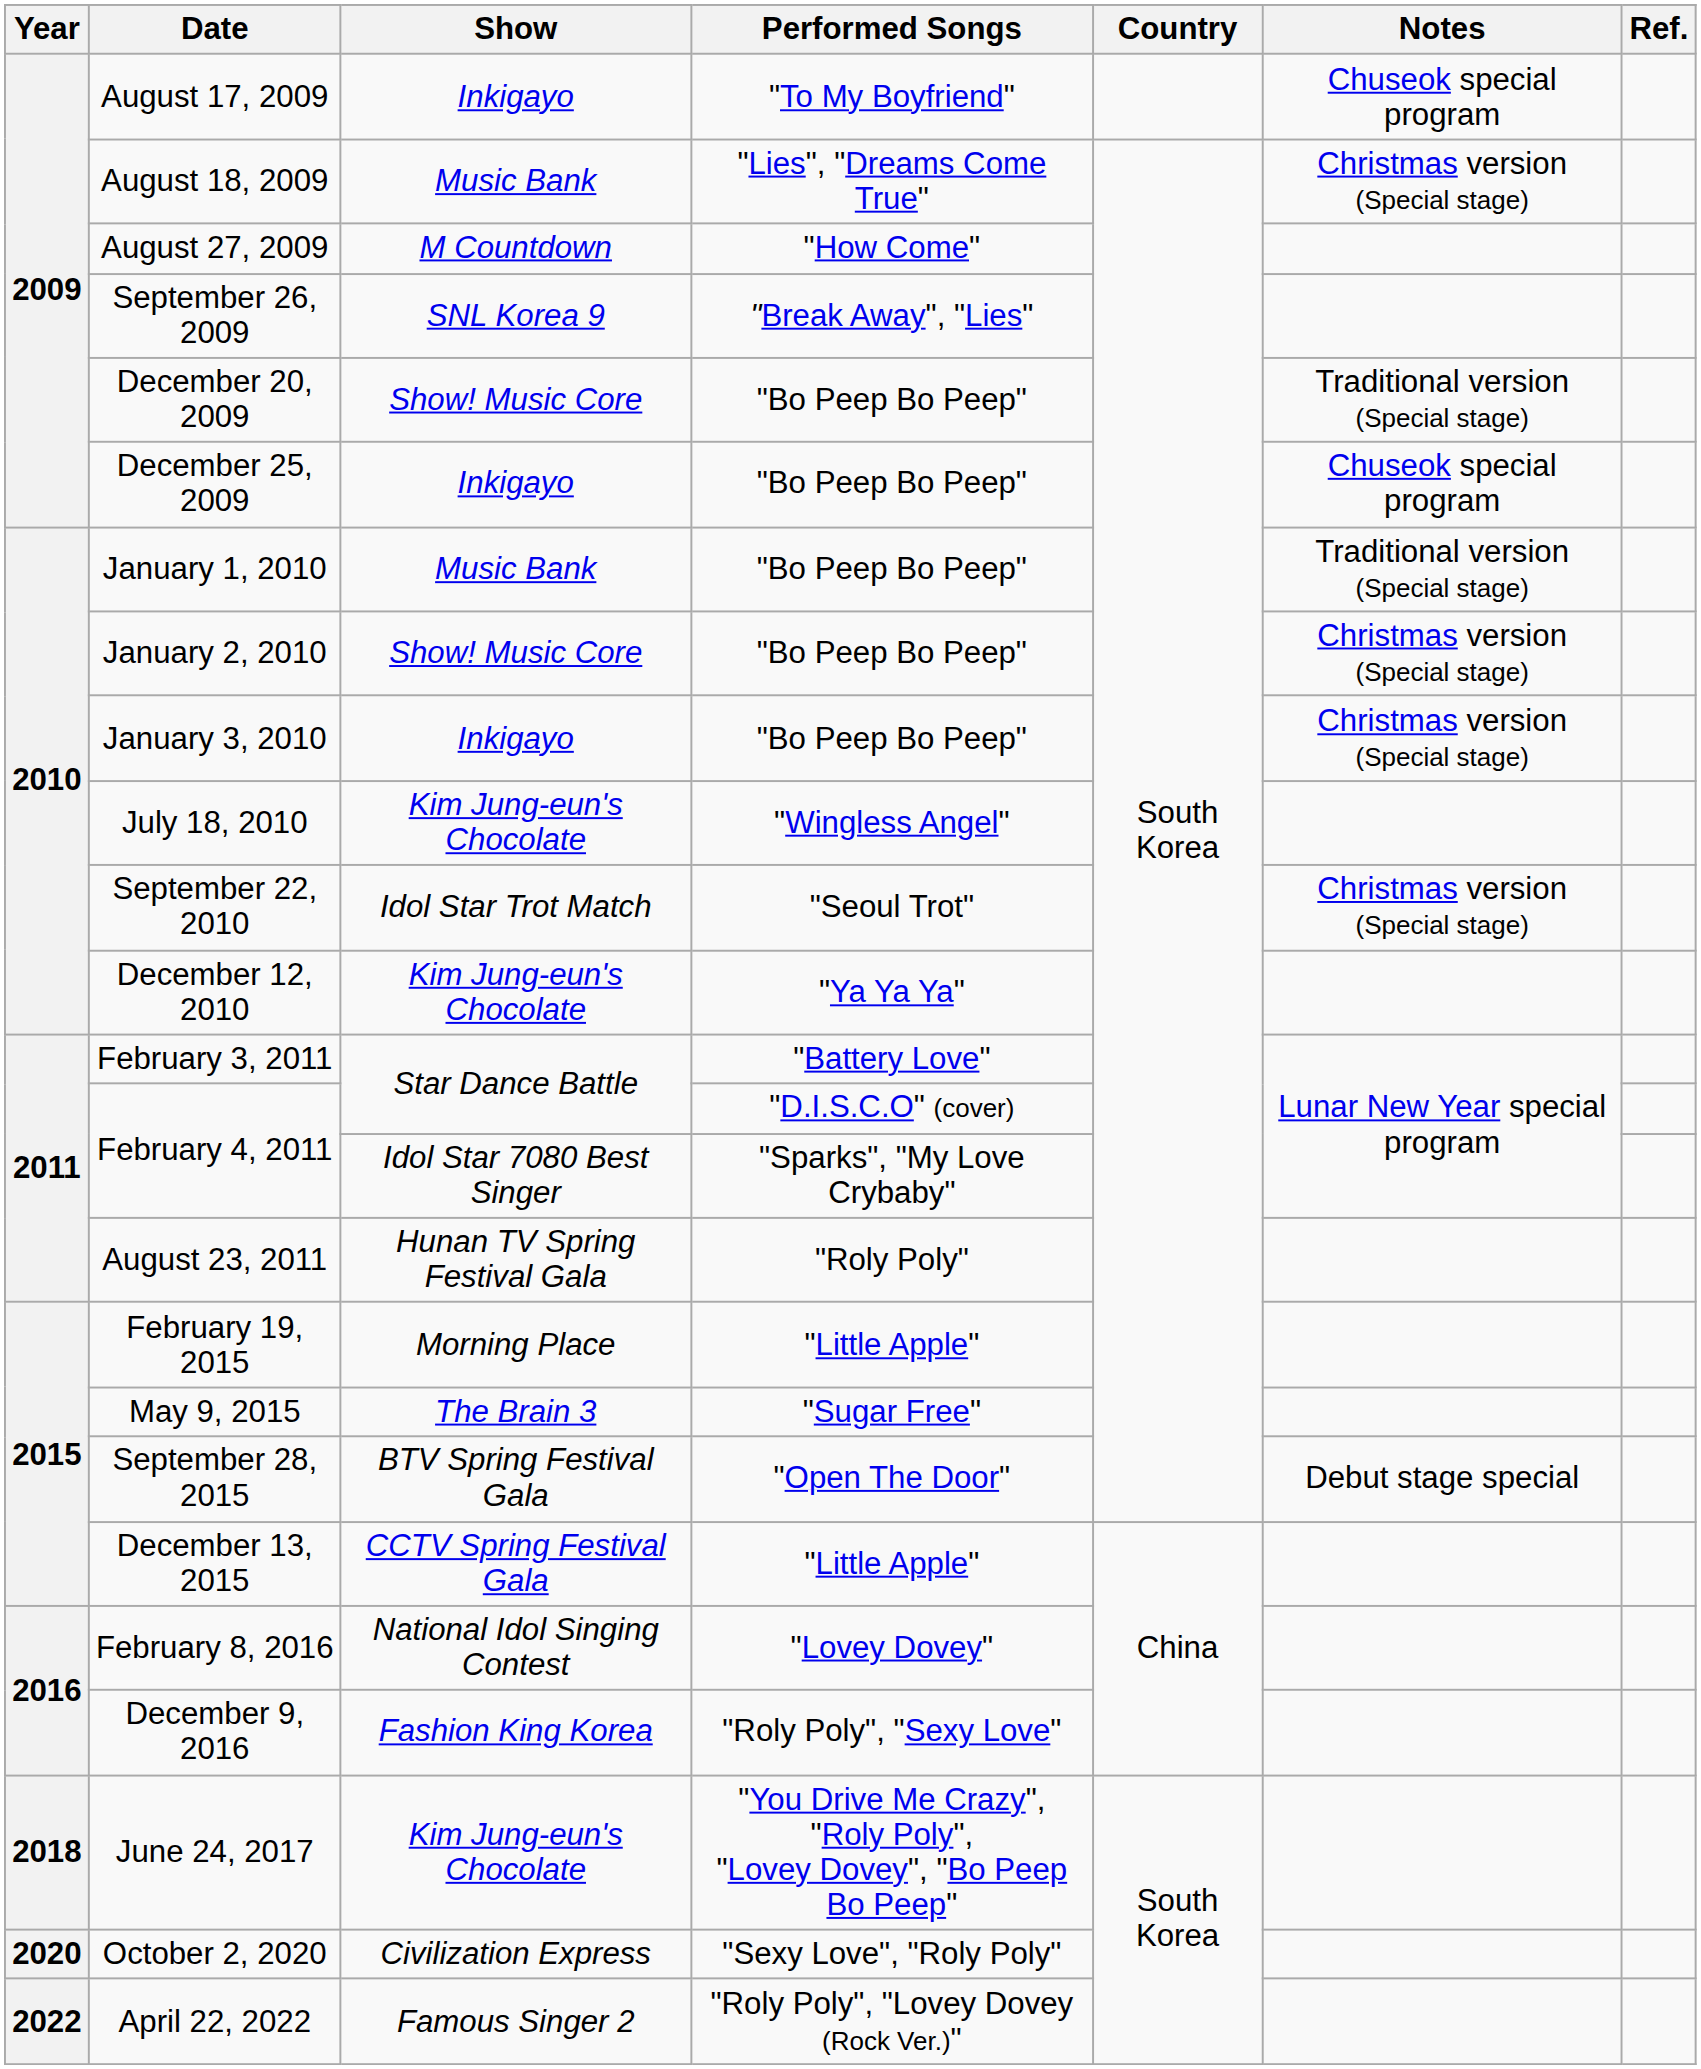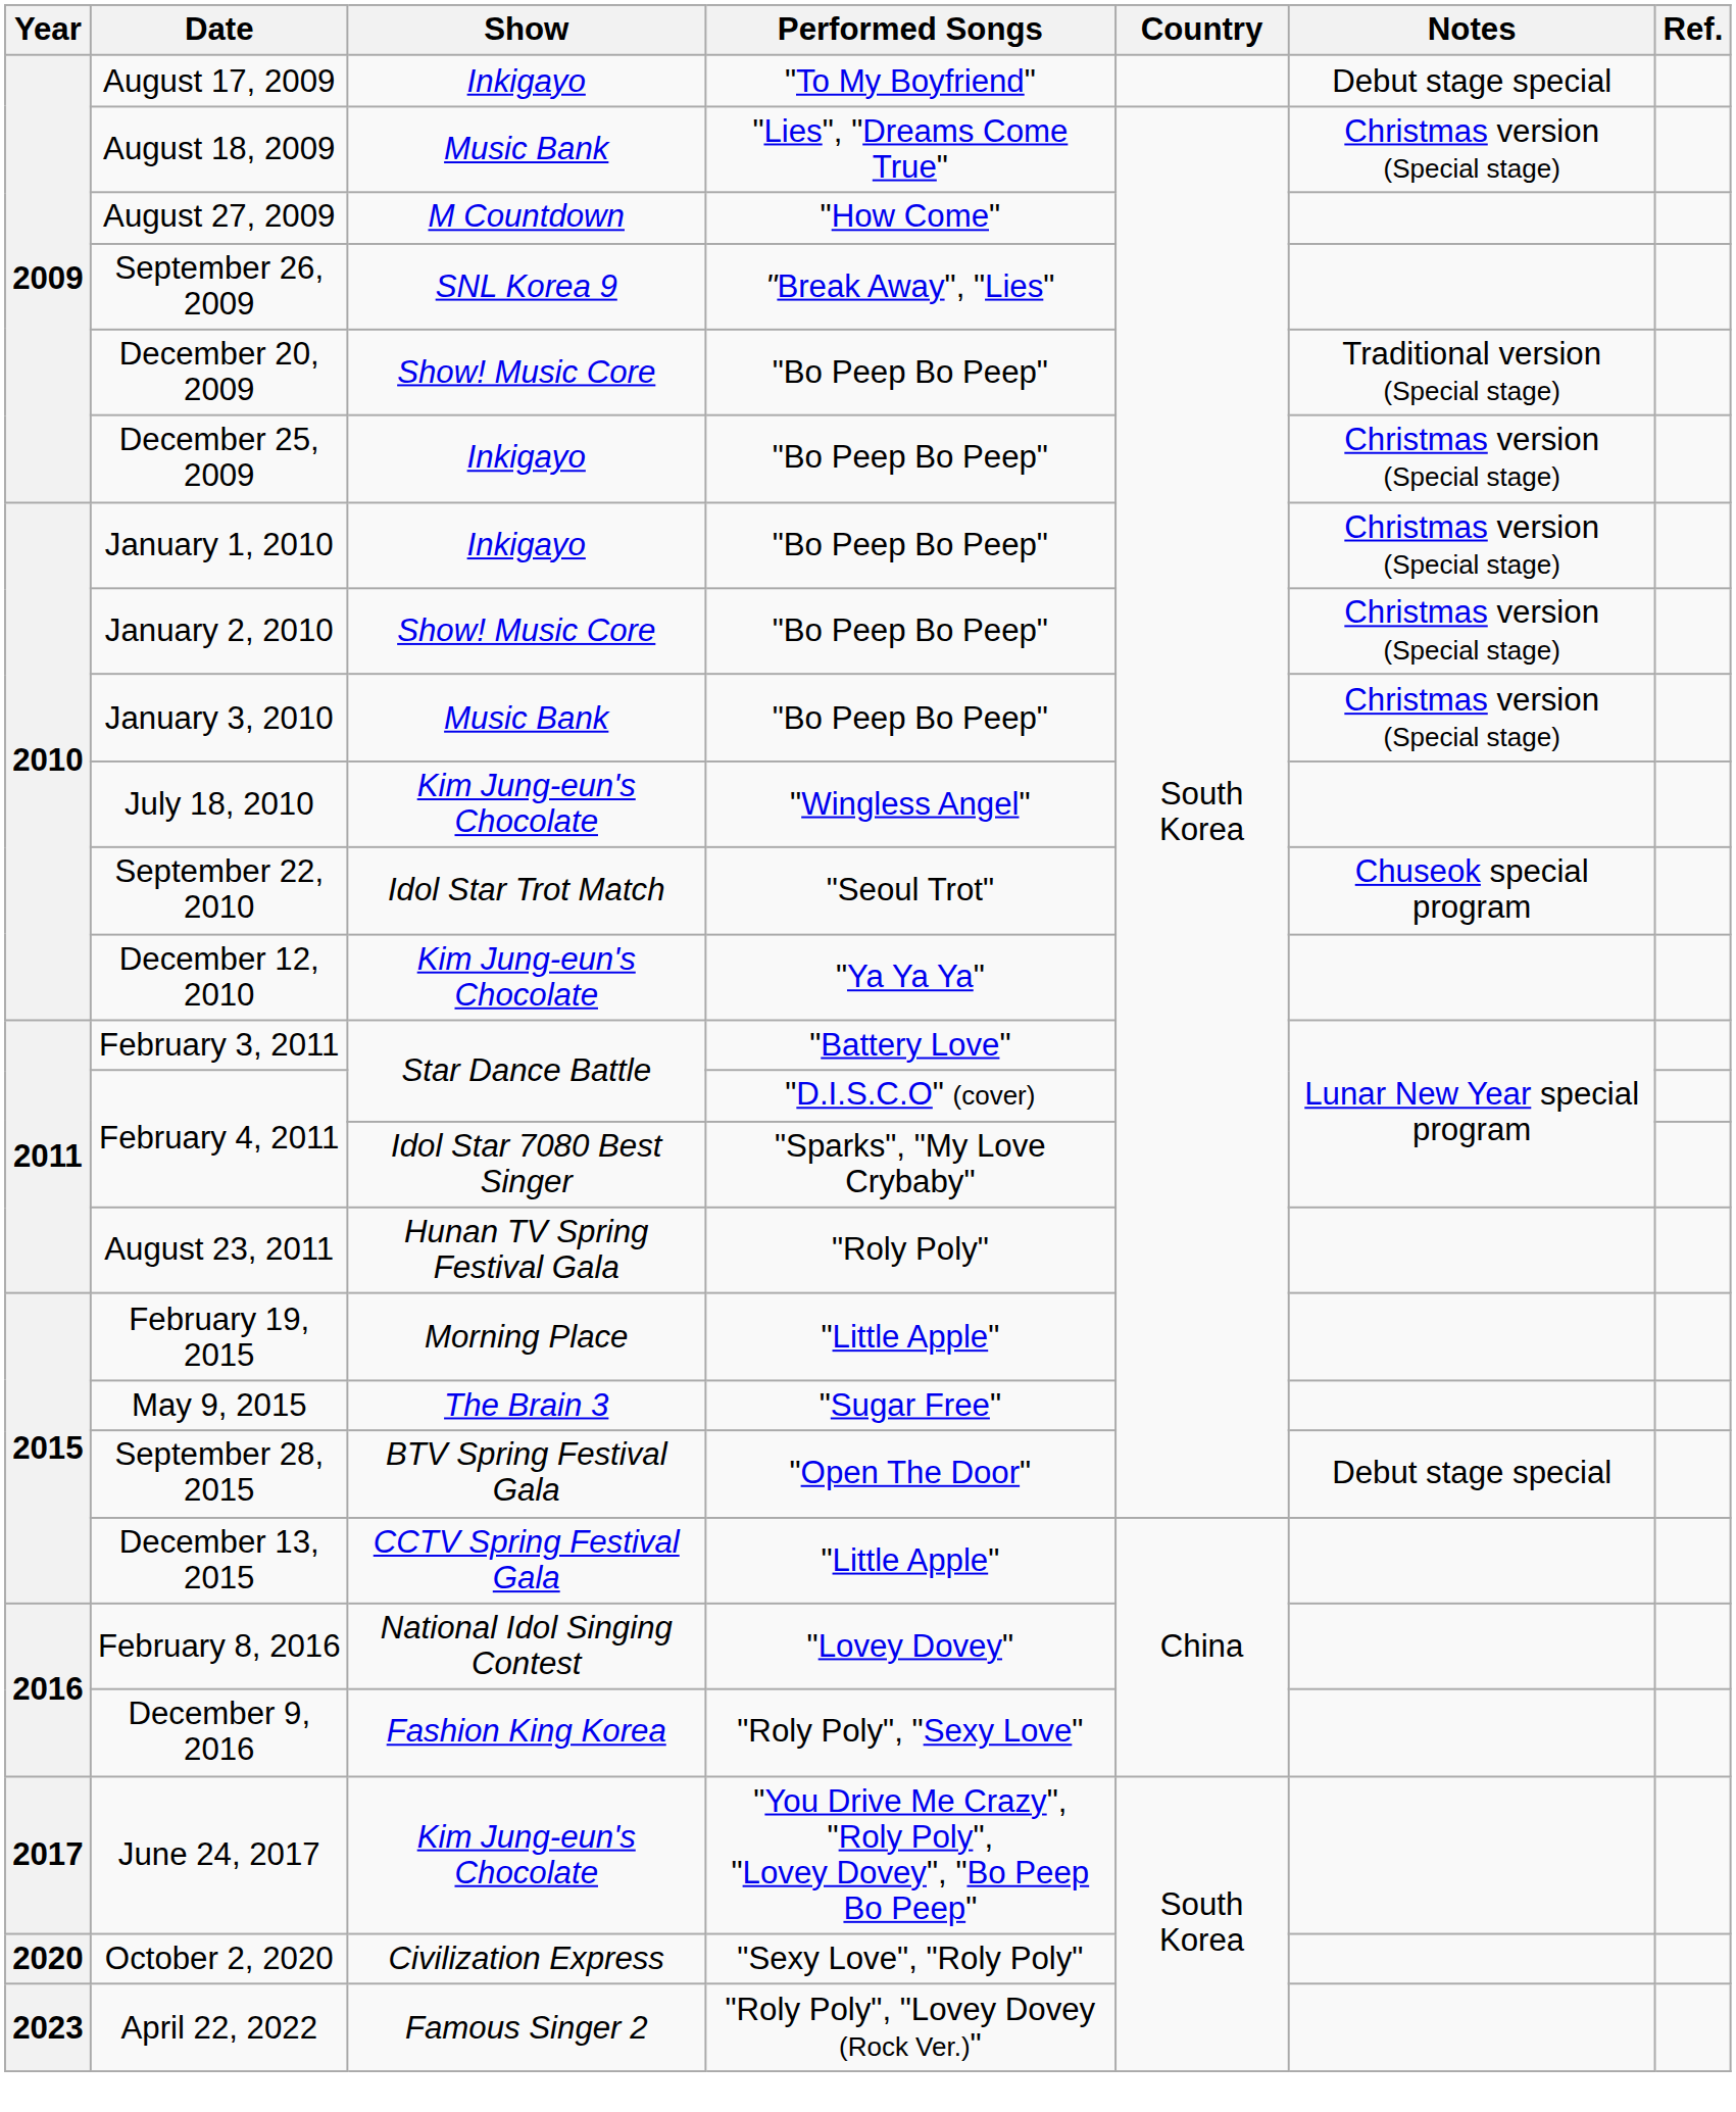August 17, 2009 | Notes: Chuseok special program -> Debut stage special
December 25, 2009 | Notes: Chuseok special program -> Christmas version (Special stage)
January 1, 2010 | Show: Music Bank -> Inkigayo
January 1, 2010 | Notes: Traditional version (Special stage) -> Christmas version (Special stage)
January 3, 2010 | Show: Inkigayo -> Music Bank
September 22, 2010 | Notes: Christmas version (Special stage) -> Chuseok special program
June 24, 2017 | Year: 2018 -> 2017
April 22, 2022 | Year: 2022 -> 2023
